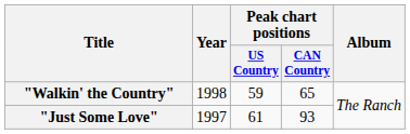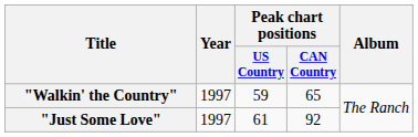"Walkin' the Country" | Year: 1998 -> 1997
"Just Some Love" | Peak chart positions / CAN Country: 93 -> 92
